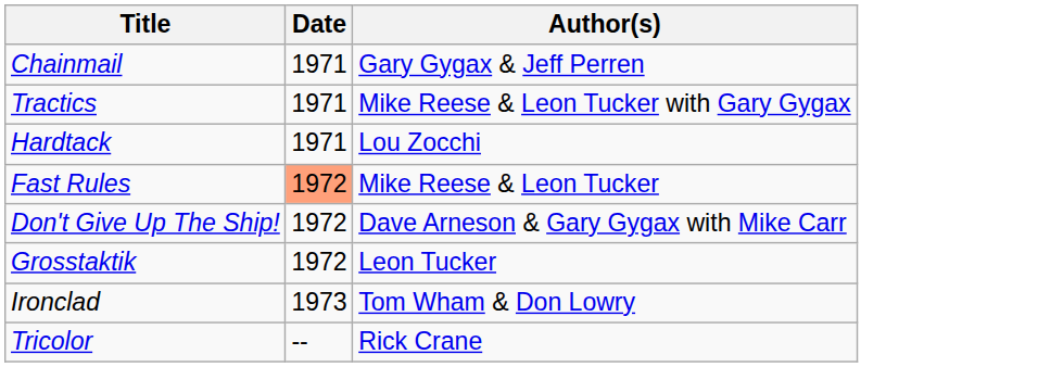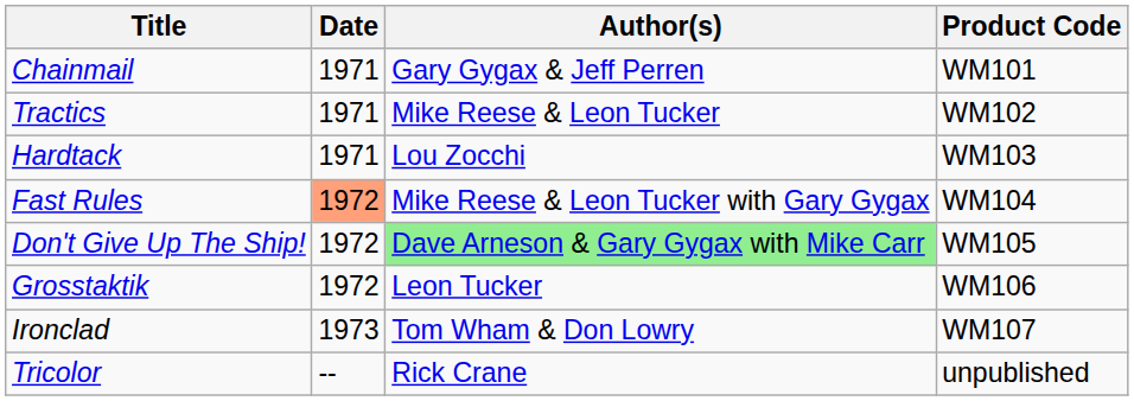+ column: Product Code | WM101 | WM102 | WM103 | WM104 | WM105 | WM106 | WM107 | unpublished
Tractics | Author(s): Mike Reese & Leon Tucker with Gary Gygax -> Mike Reese & Leon Tucker
Fast Rules | Author(s): Mike Reese & Leon Tucker -> Mike Reese & Leon Tucker with Gary Gygax
Don't Give Up The Ship! | Author(s): no background -> lightgreen background
